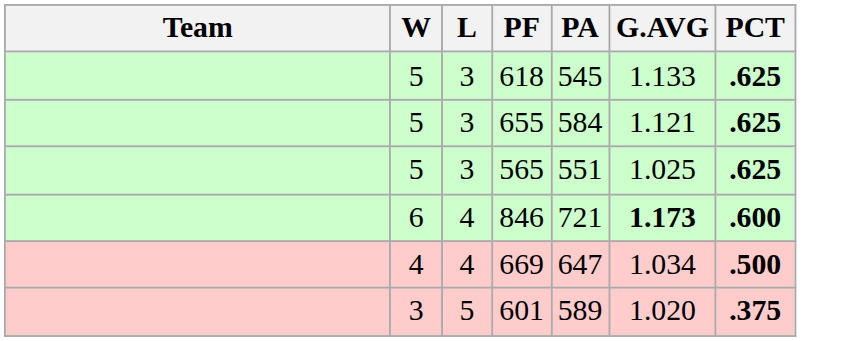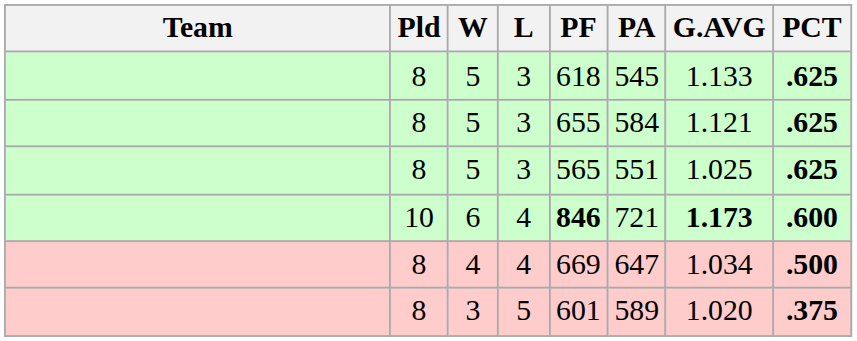+ column: Pld | 8 | 8 | 8 | 10 | 8 | 8
6 | PF: normal -> bold
